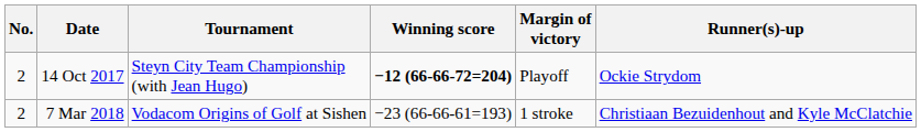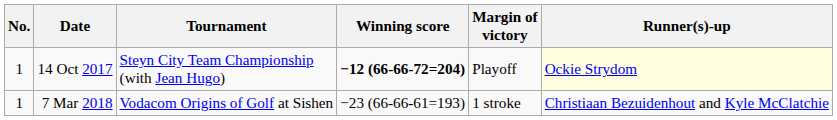14 Oct 2017 | No.: 2 -> 1
14 Oct 2017 | Runner(s)-up: no background -> lightyellow background
7 Mar 2018 | No.: 2 -> 1
